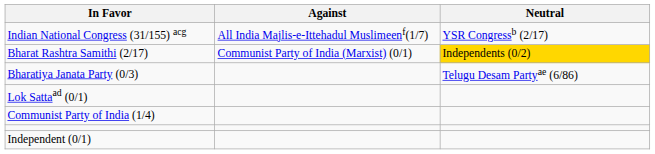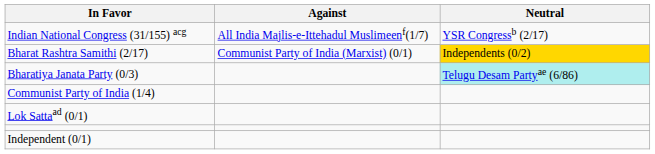Bharatiya Janata Party (0/3) | Neutral: no background -> paleturquoise background
rows swapped: Communist Party of India (1/4) <-> Lok Sattaad (0/1)
